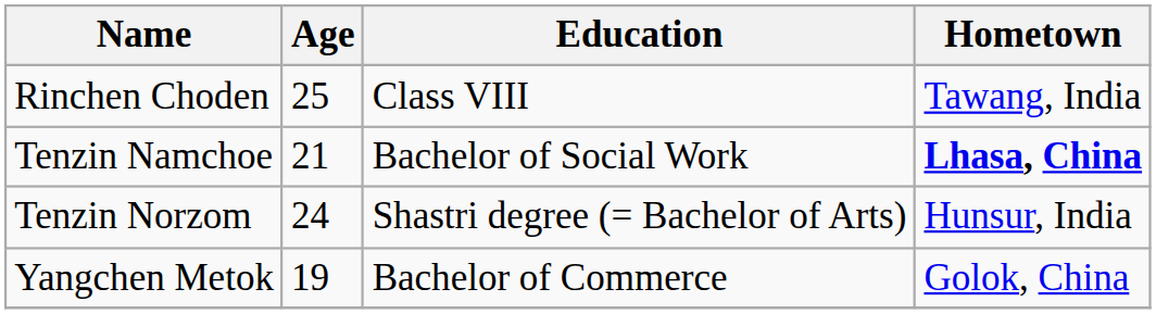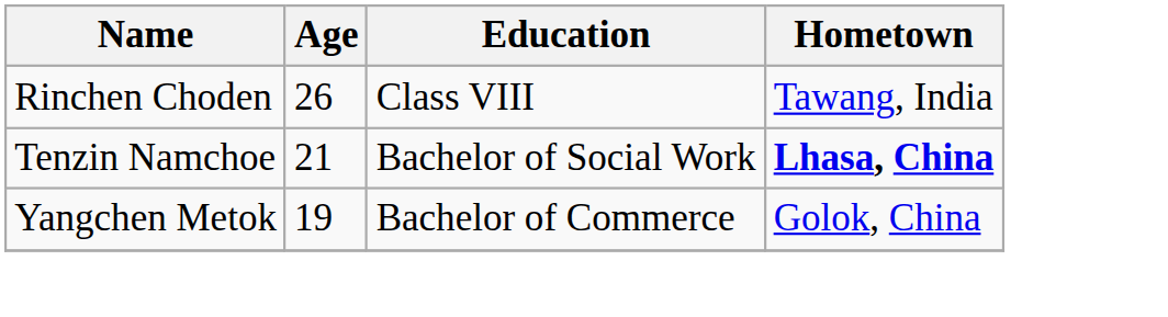Rinchen Choden | Age: 25 -> 26
- row: Tenzin Norzom | 24 | Shastri degree (= Bachelor of Arts) | Hunsur, India
